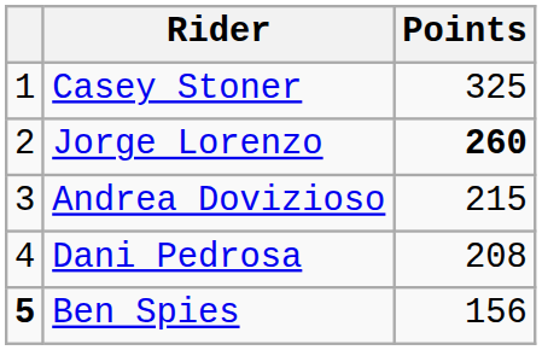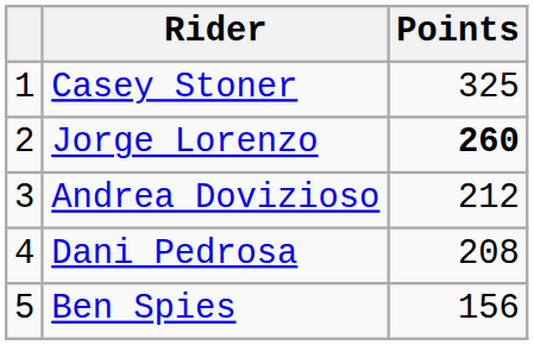Andrea Dovizioso | Points: 215 -> 212
Ben Spies | column 1: bold -> normal
